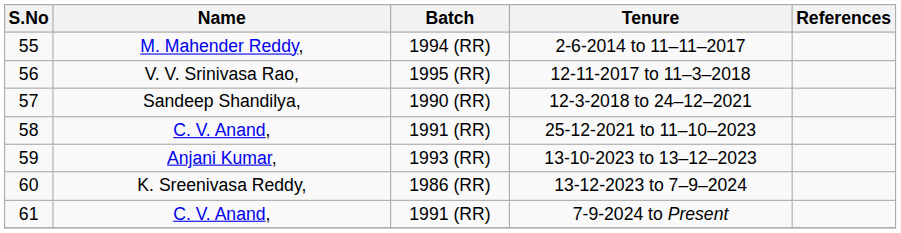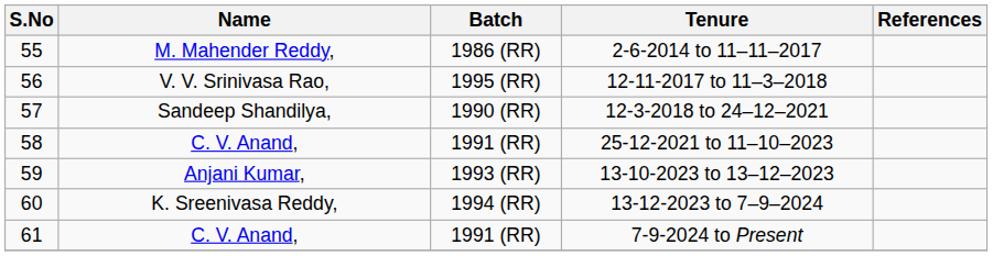2-6-2014 to 11–11–2017 | Batch: 1994 (RR) -> 1986 (RR)
13-12-2023 to 7–9–2024 | Batch: 1986 (RR) -> 1994 (RR)
